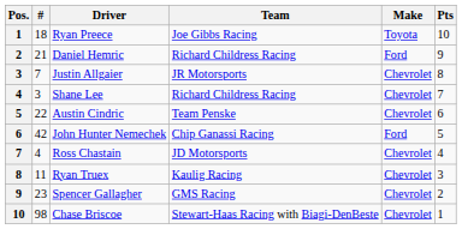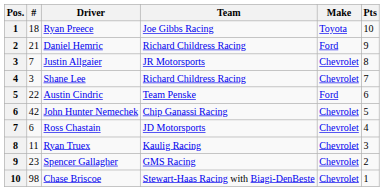Austin Cindric | Make: Chevrolet -> Ford
John Hunter Nemechek | Make: Ford -> Chevrolet
Ross Chastain | #: 4 -> 6
